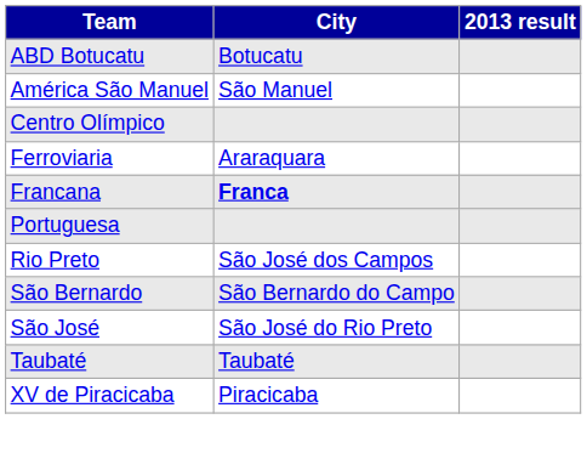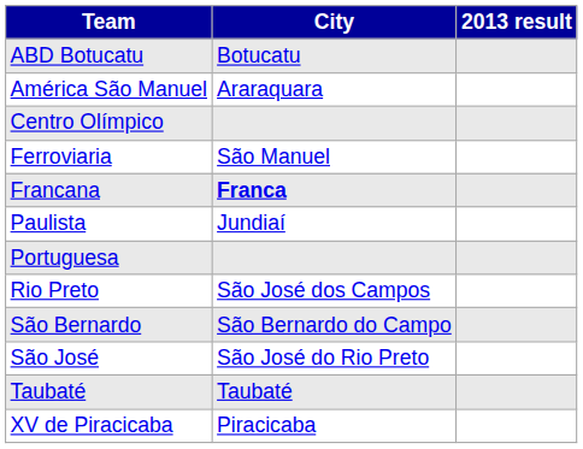América São Manuel | City: São Manuel -> Araraquara
Ferroviaria | City: Araraquara -> São Manuel
+ row: Paulista | Jundiaí
